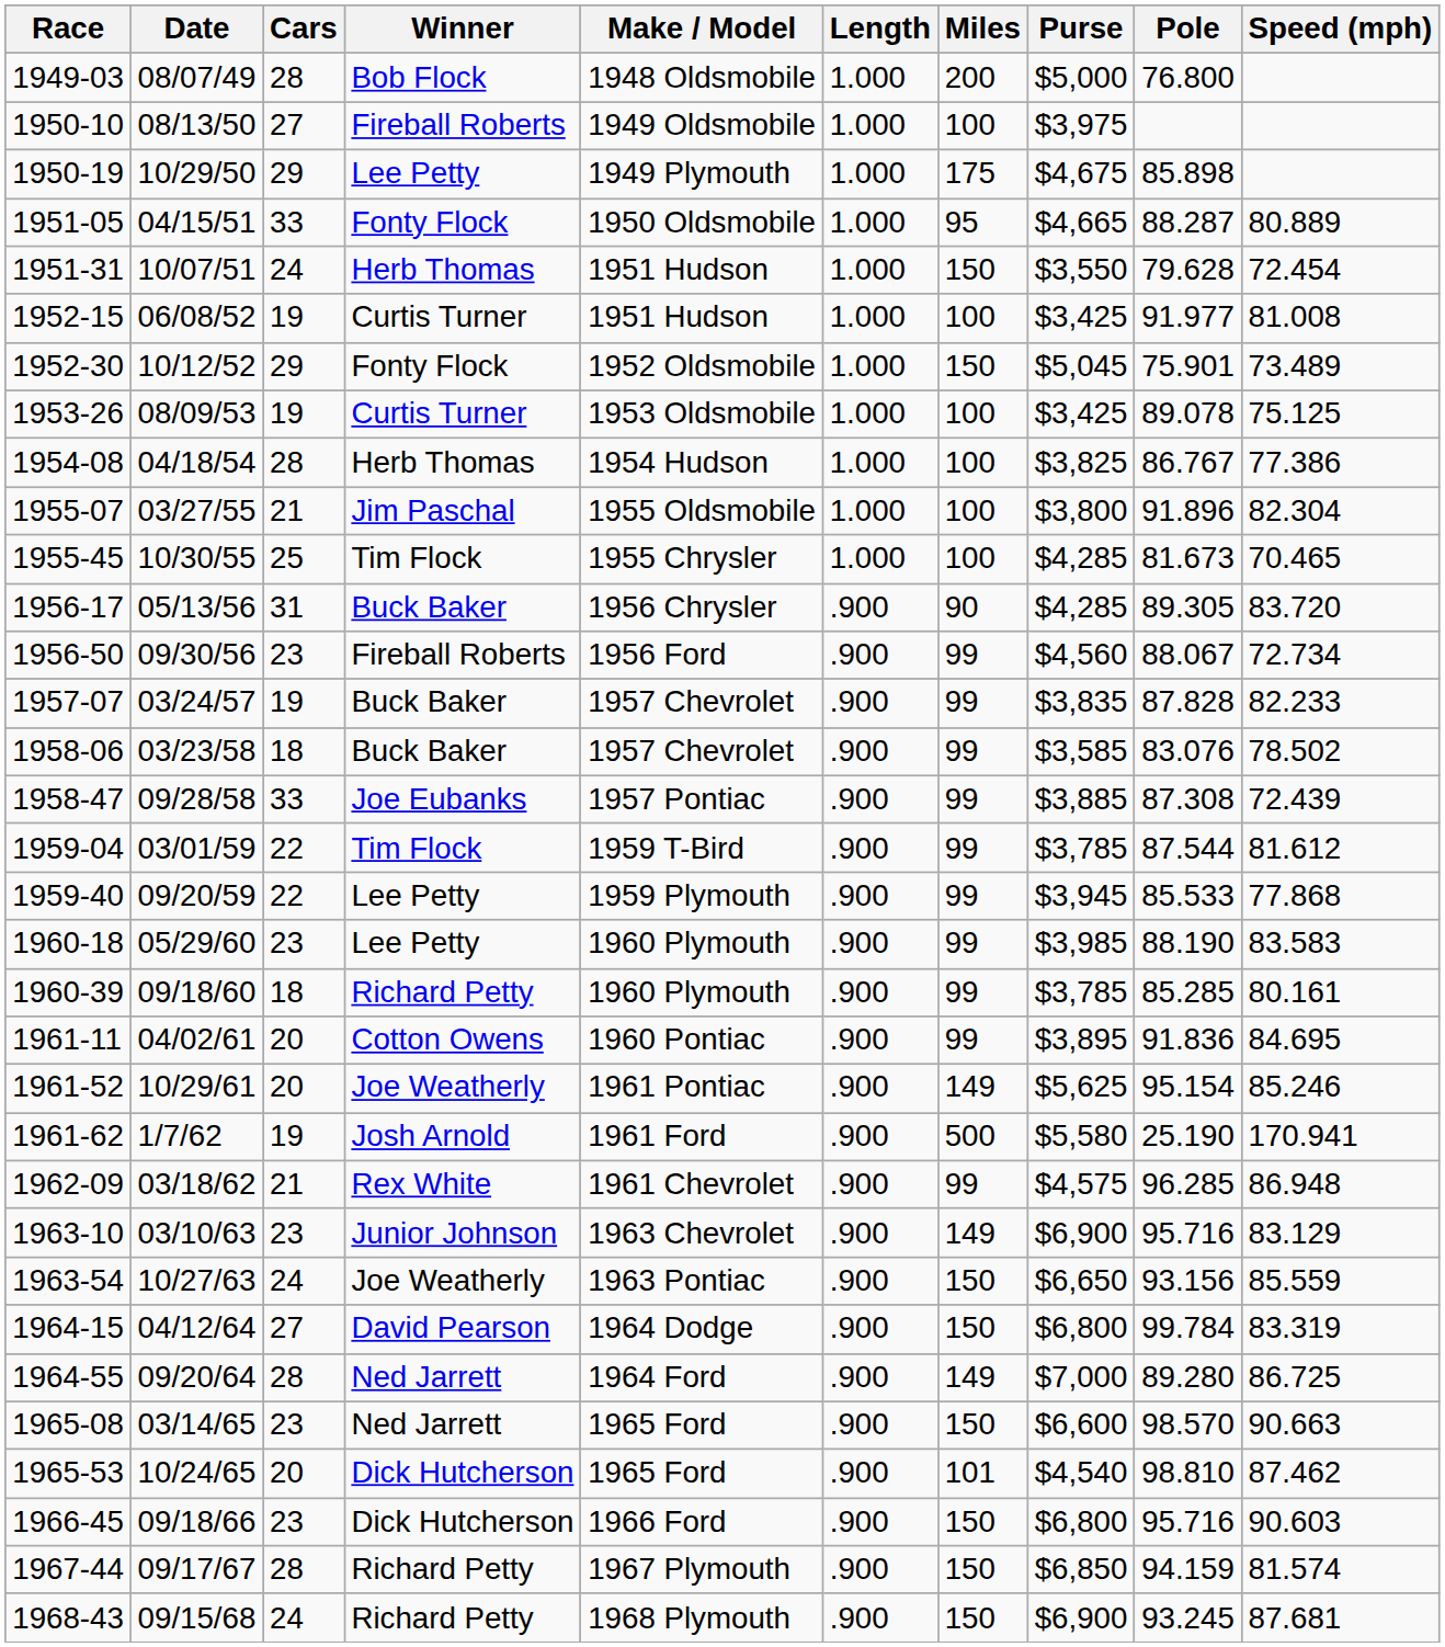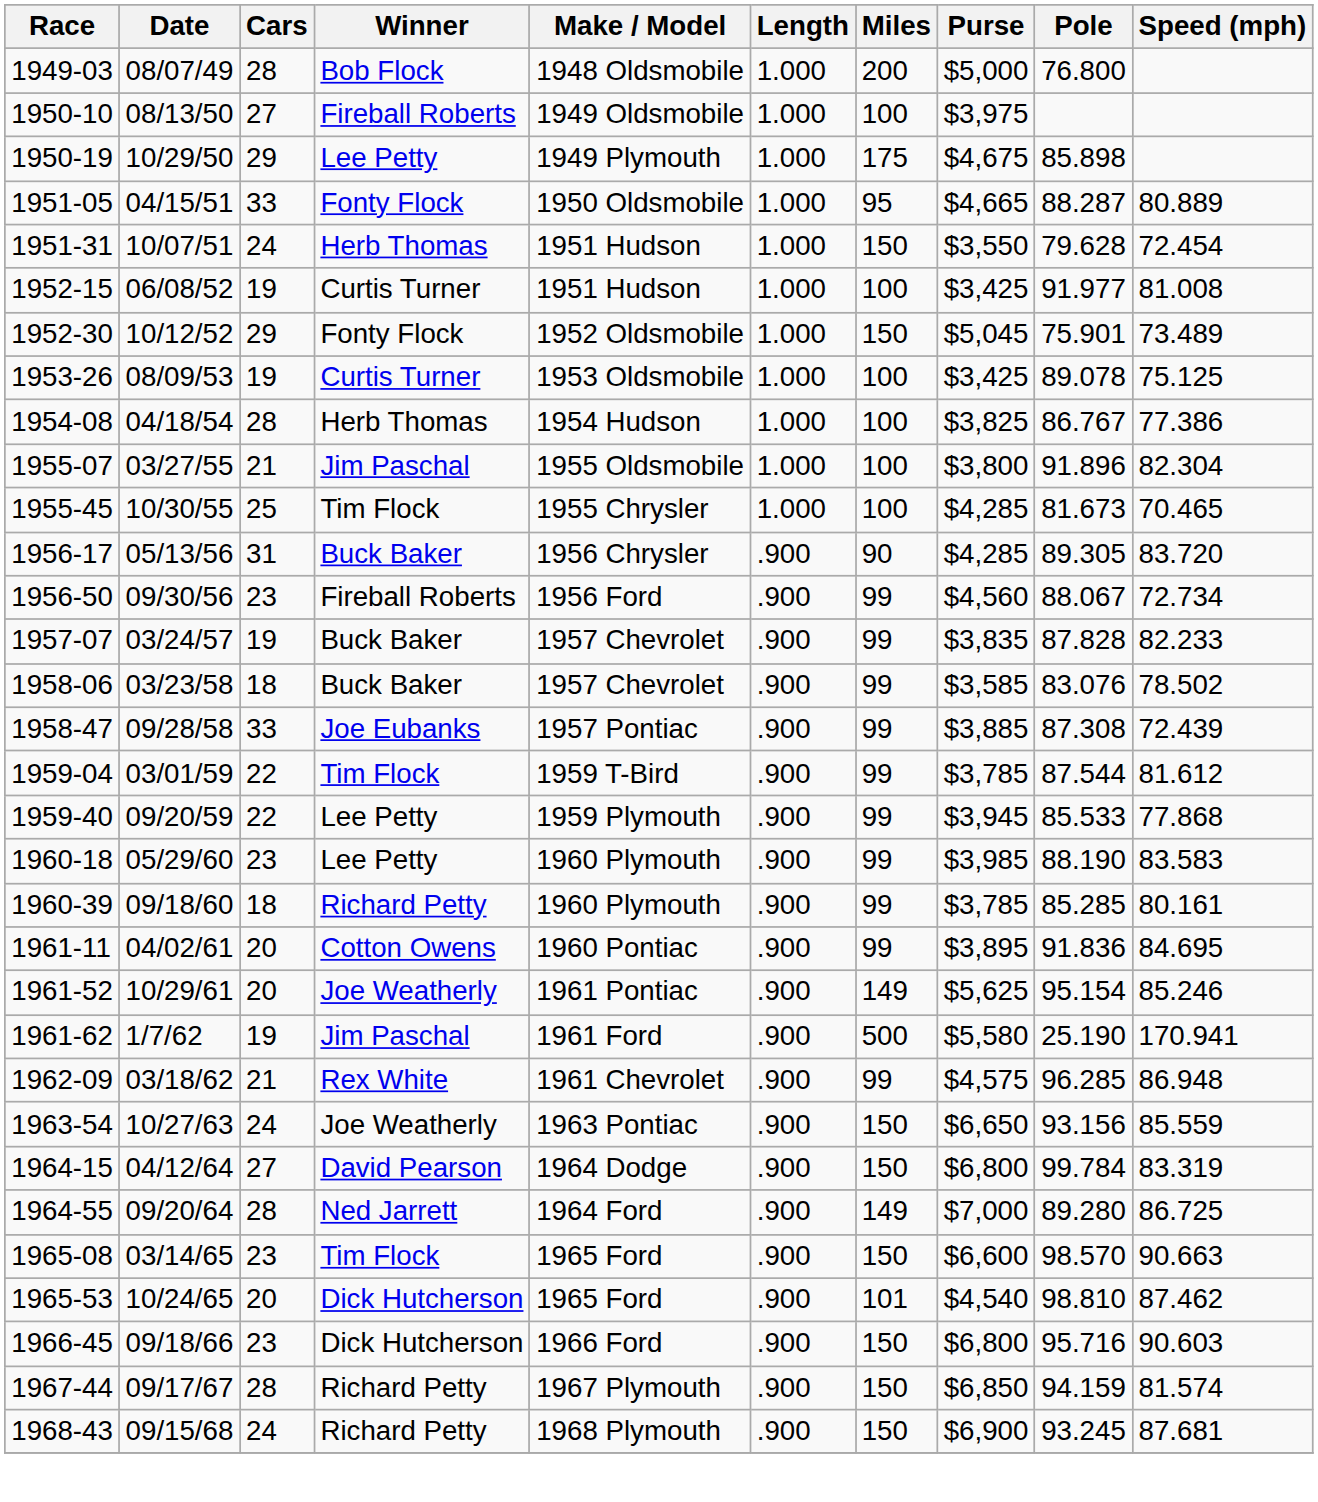1961-62 | Winner: Josh Arnold -> Jim Paschal
- row: 1963-10 | 03/10/63 | 23 | Junior Johnson | 1963 Chevrolet | .900 | 149 | $6,900 | 95.716 | 83.129
1965-08 | Winner: Ned Jarrett -> Tim Flock
